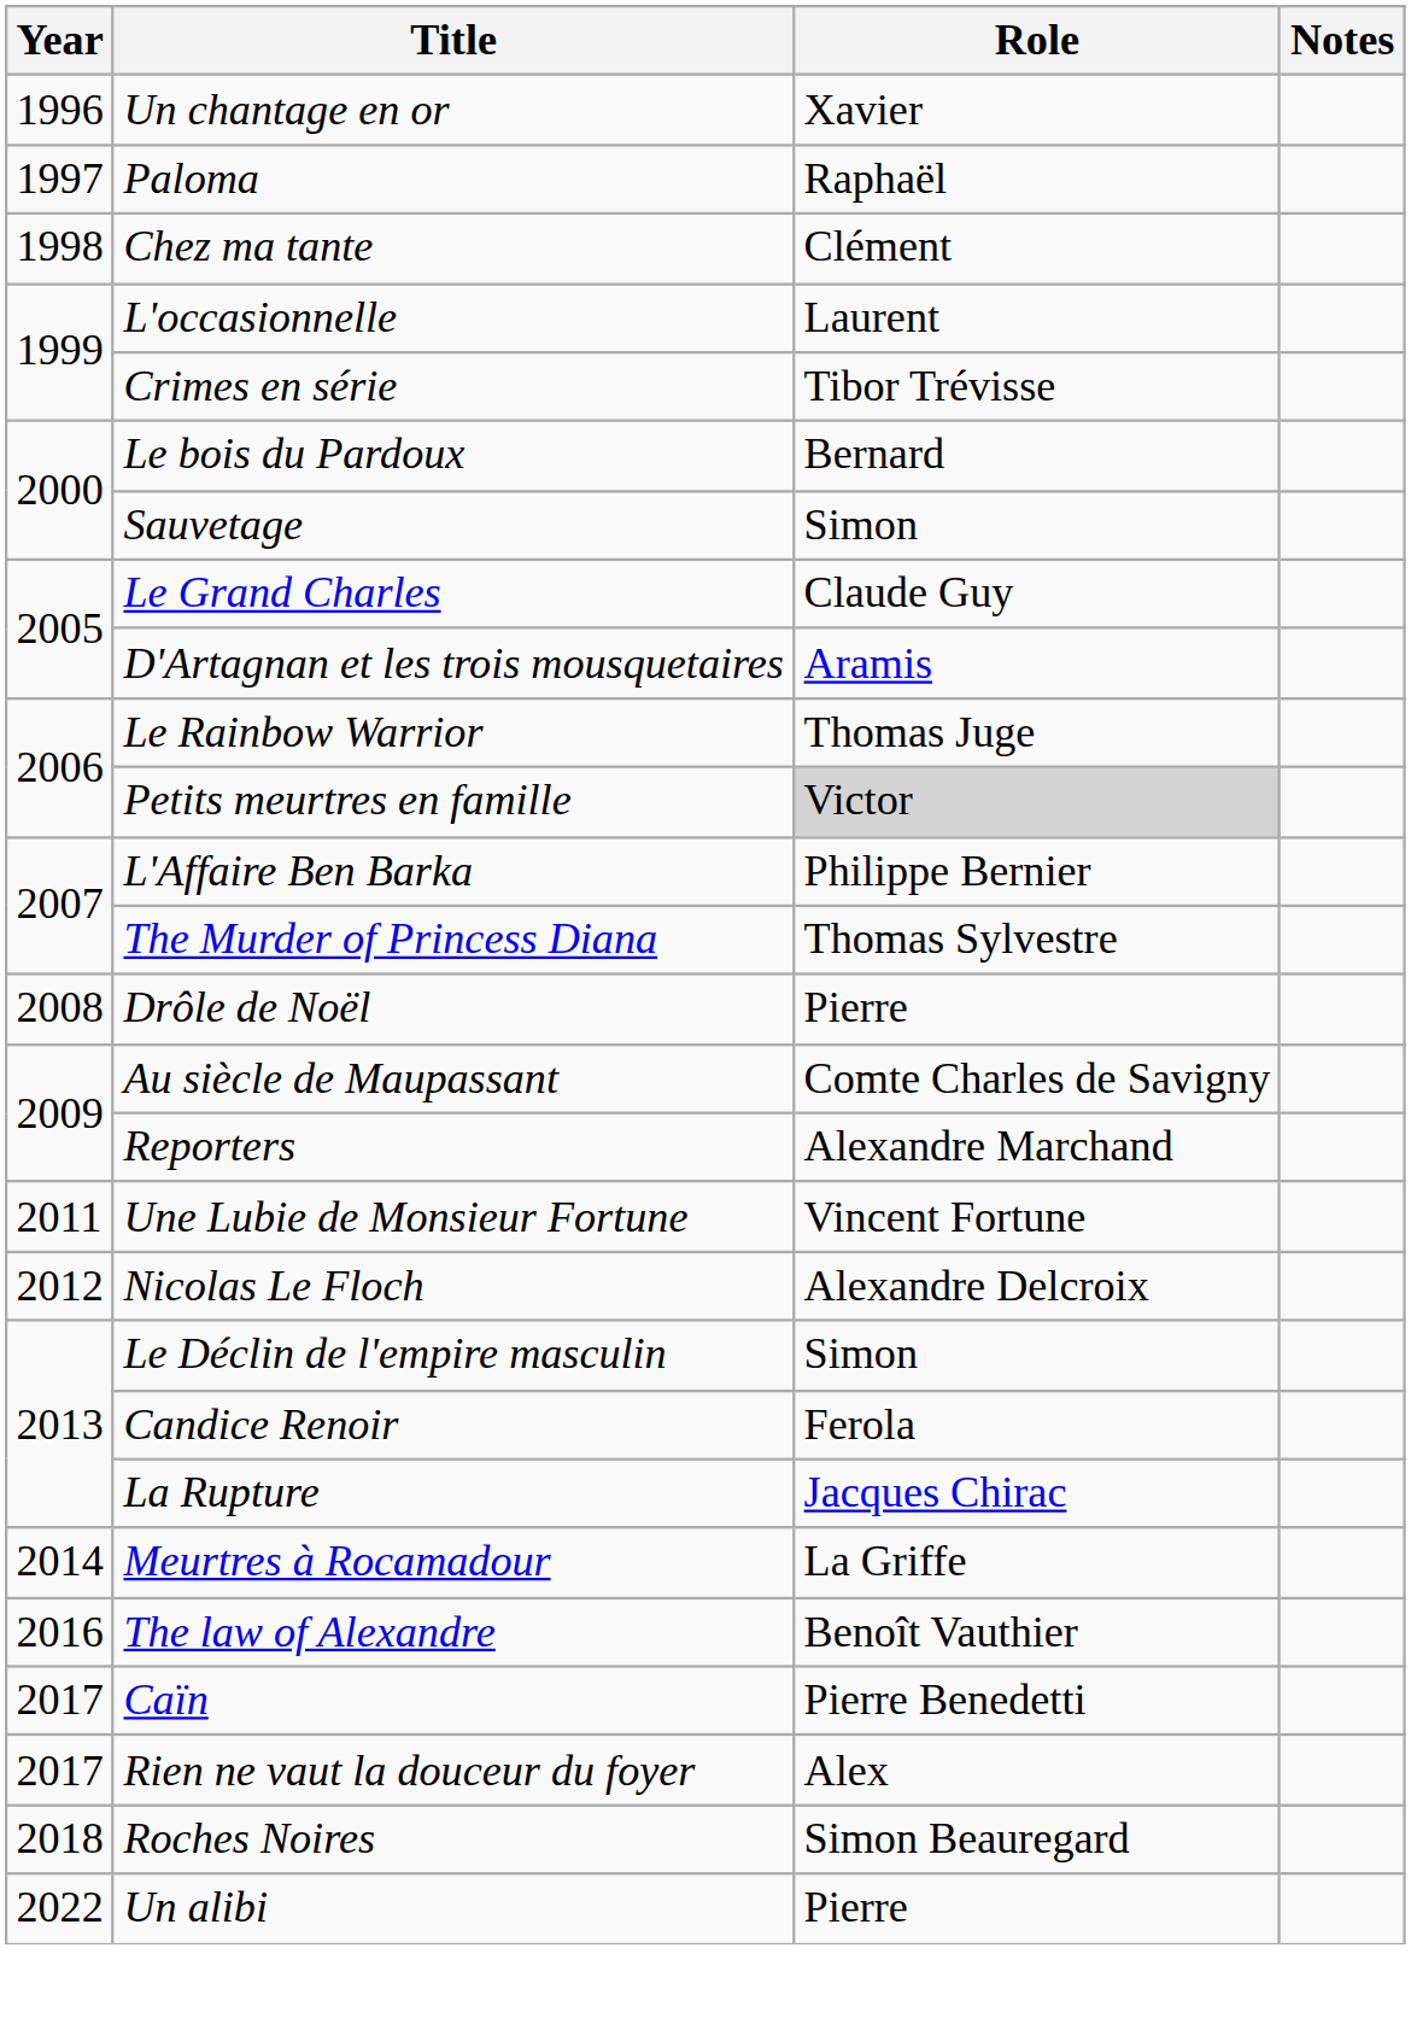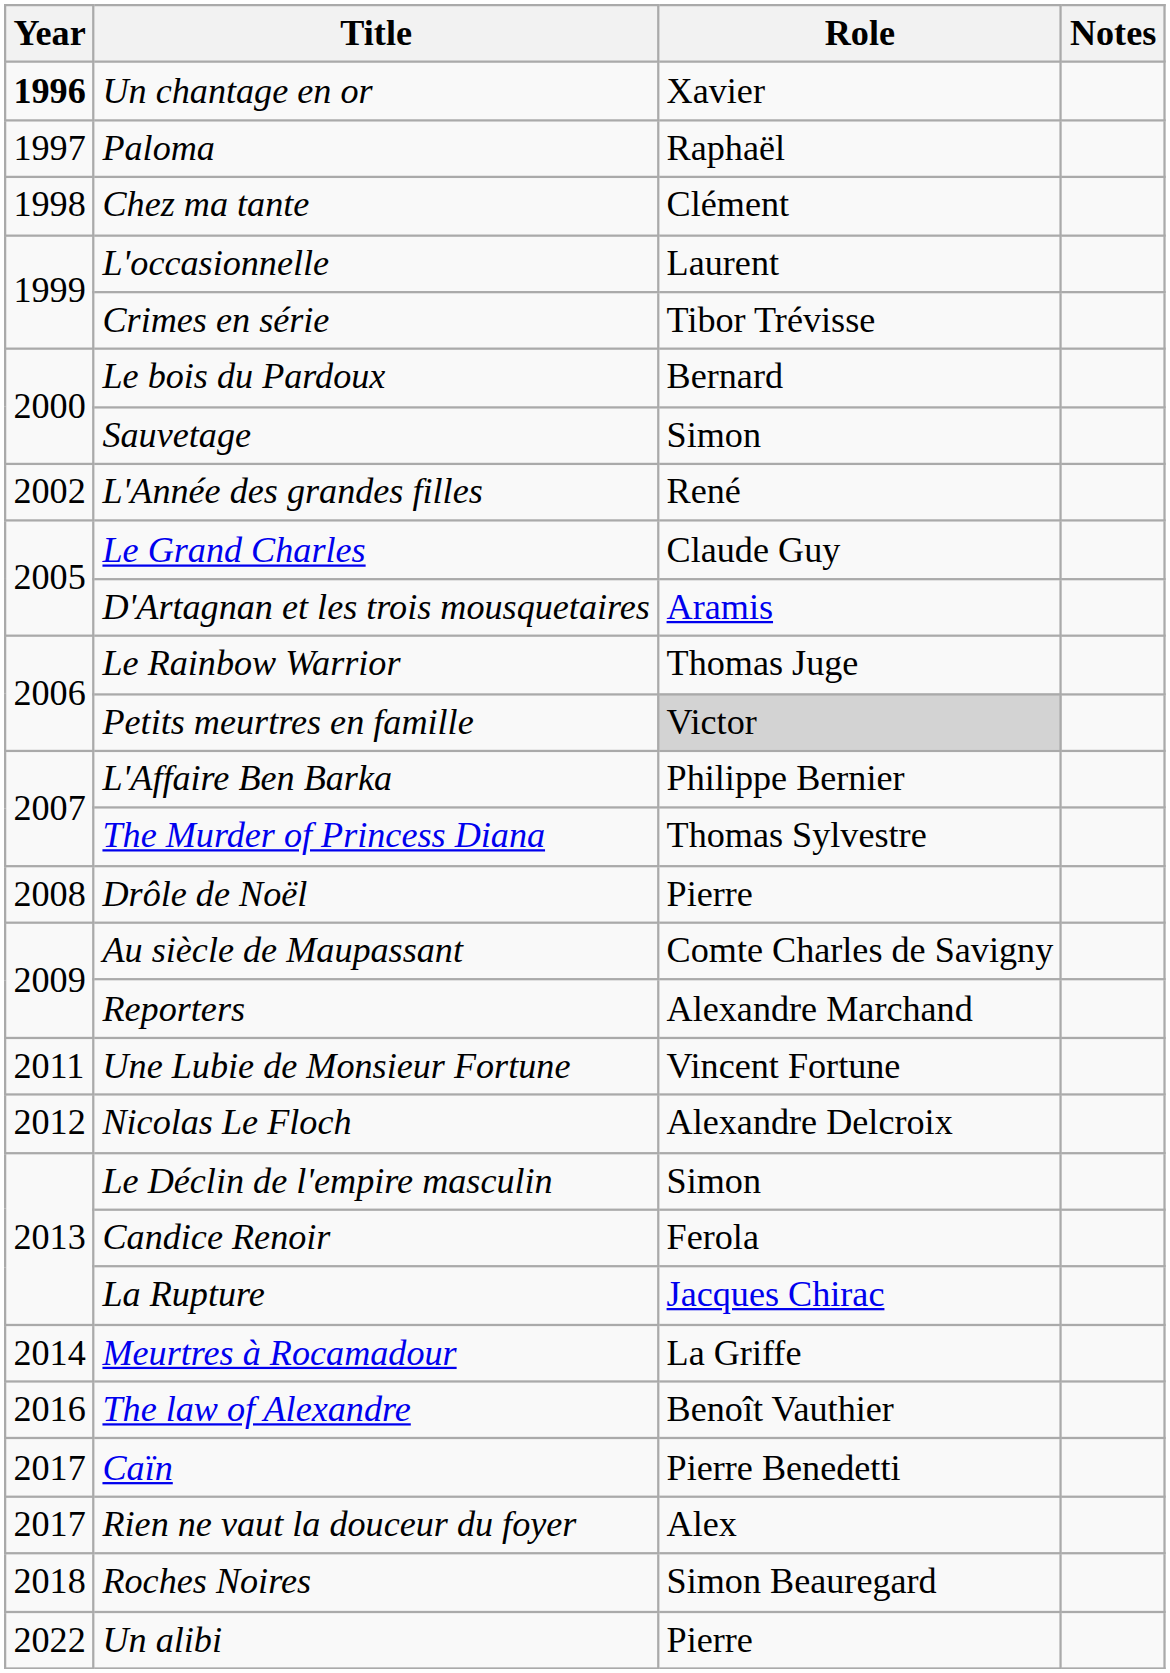Un chantage en or | Year: normal -> bold
+ row: 2002 | L'Année des grandes filles | René
